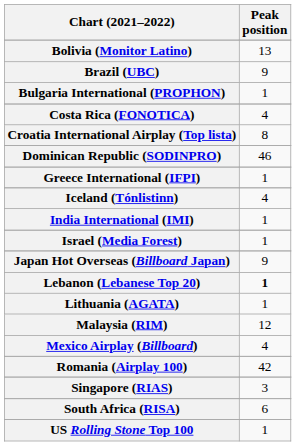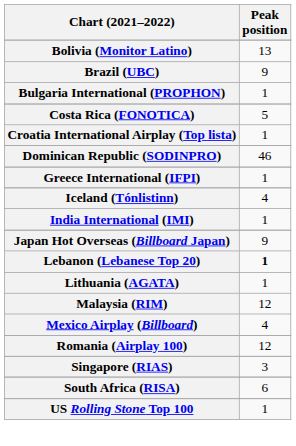Costa Rica (FONOTICA) | Peak position: 4 -> 5
Croatia International Airplay (Top lista) | Peak position: 8 -> 1
- row: Israel (Media Forest) | 1
Romania (Airplay 100) | Peak position: 42 -> 12
